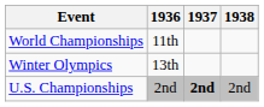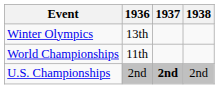rows swapped: Winter Olympics <-> World Championships
